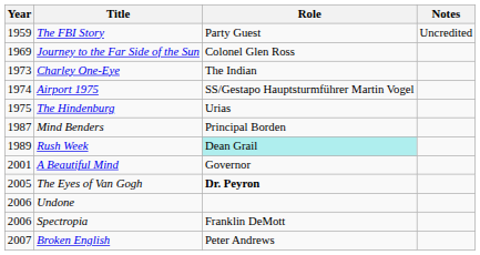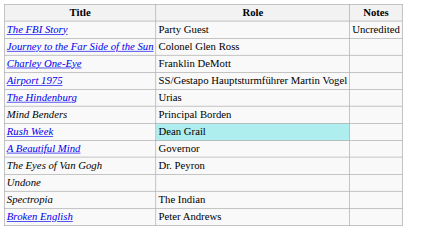- column: Year | 1959 | 1969 | 1973 | 1974 | 1975 | 1987 | 1989 | 2001 | 2005 | 2006 | 2006 | 2007
Charley One-Eye | Role: The Indian -> Franklin DeMott
The Eyes of Van Gogh | Role: bold -> normal
Spectropia | Role: Franklin DeMott -> The Indian
